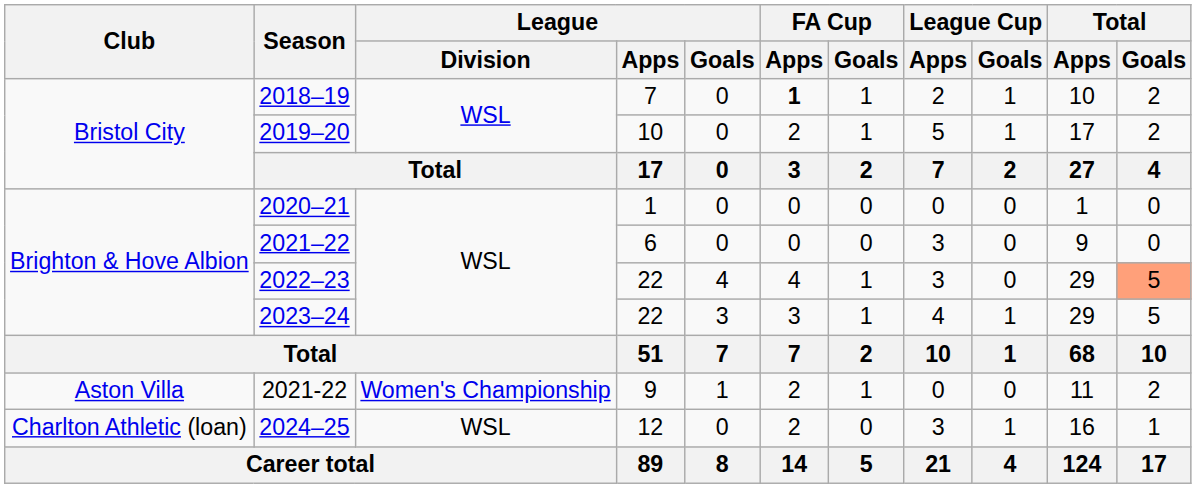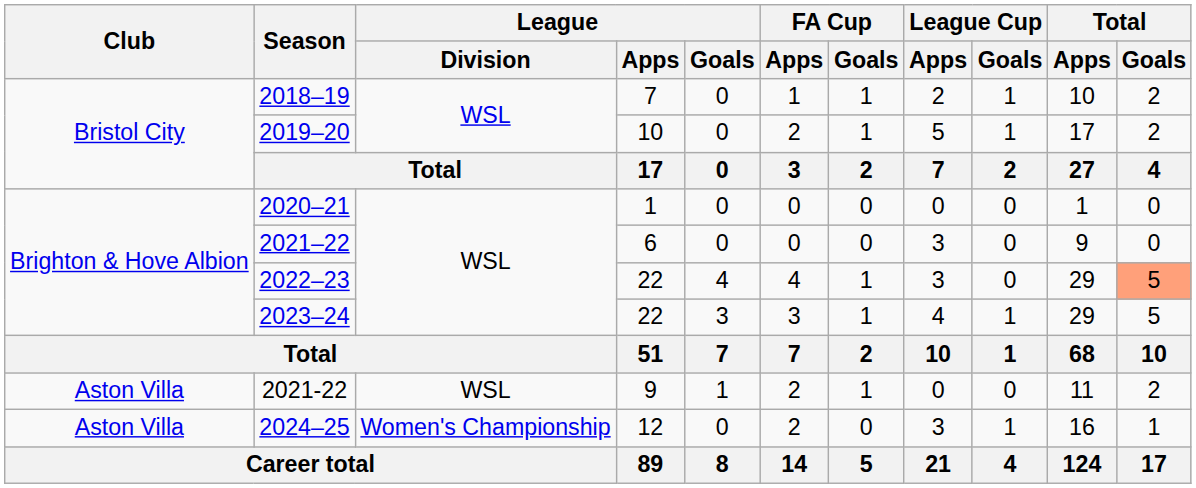2018–19 | FA Cup / Apps: bold -> normal
2021-22 | League / Division: Women's Championship -> WSL
2024–25 | Club: Charlton Athletic (loan) -> Aston Villa
2024–25 | League / Division: WSL -> Women's Championship
